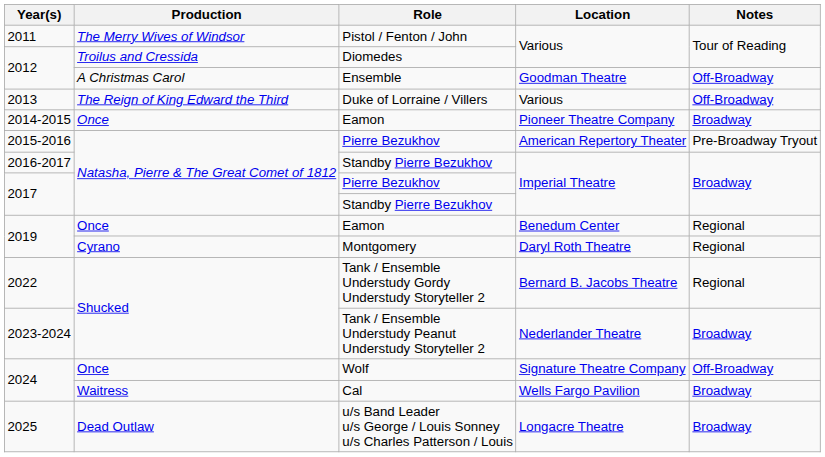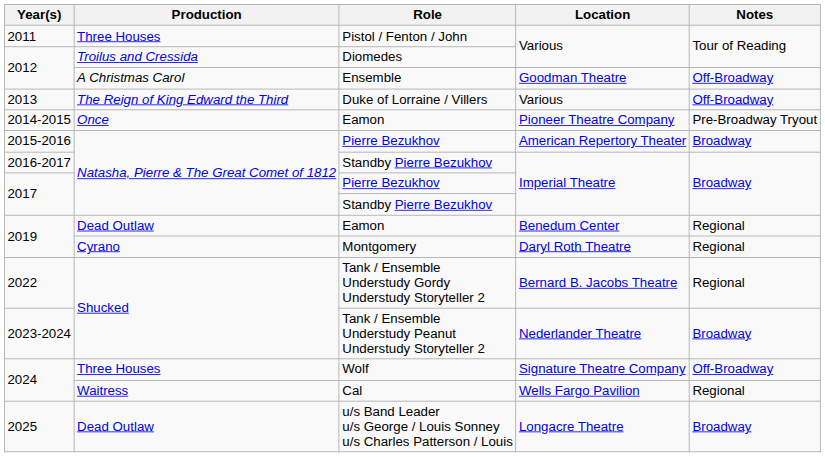Pistol / Fenton / John | Production: The Merry Wives of Windsor -> Three Houses
2014-2015 / Eamon | Notes: Broadway -> Pre-Broadway Tryout
2015-2016 / Pierre Bezukhov | Notes: Pre-Broadway Tryout -> Broadway
2019 / Eamon | Production: Once -> Dead Outlaw
Wolf | Production: Once -> Three Houses
Cal | Notes: Broadway -> Regional
